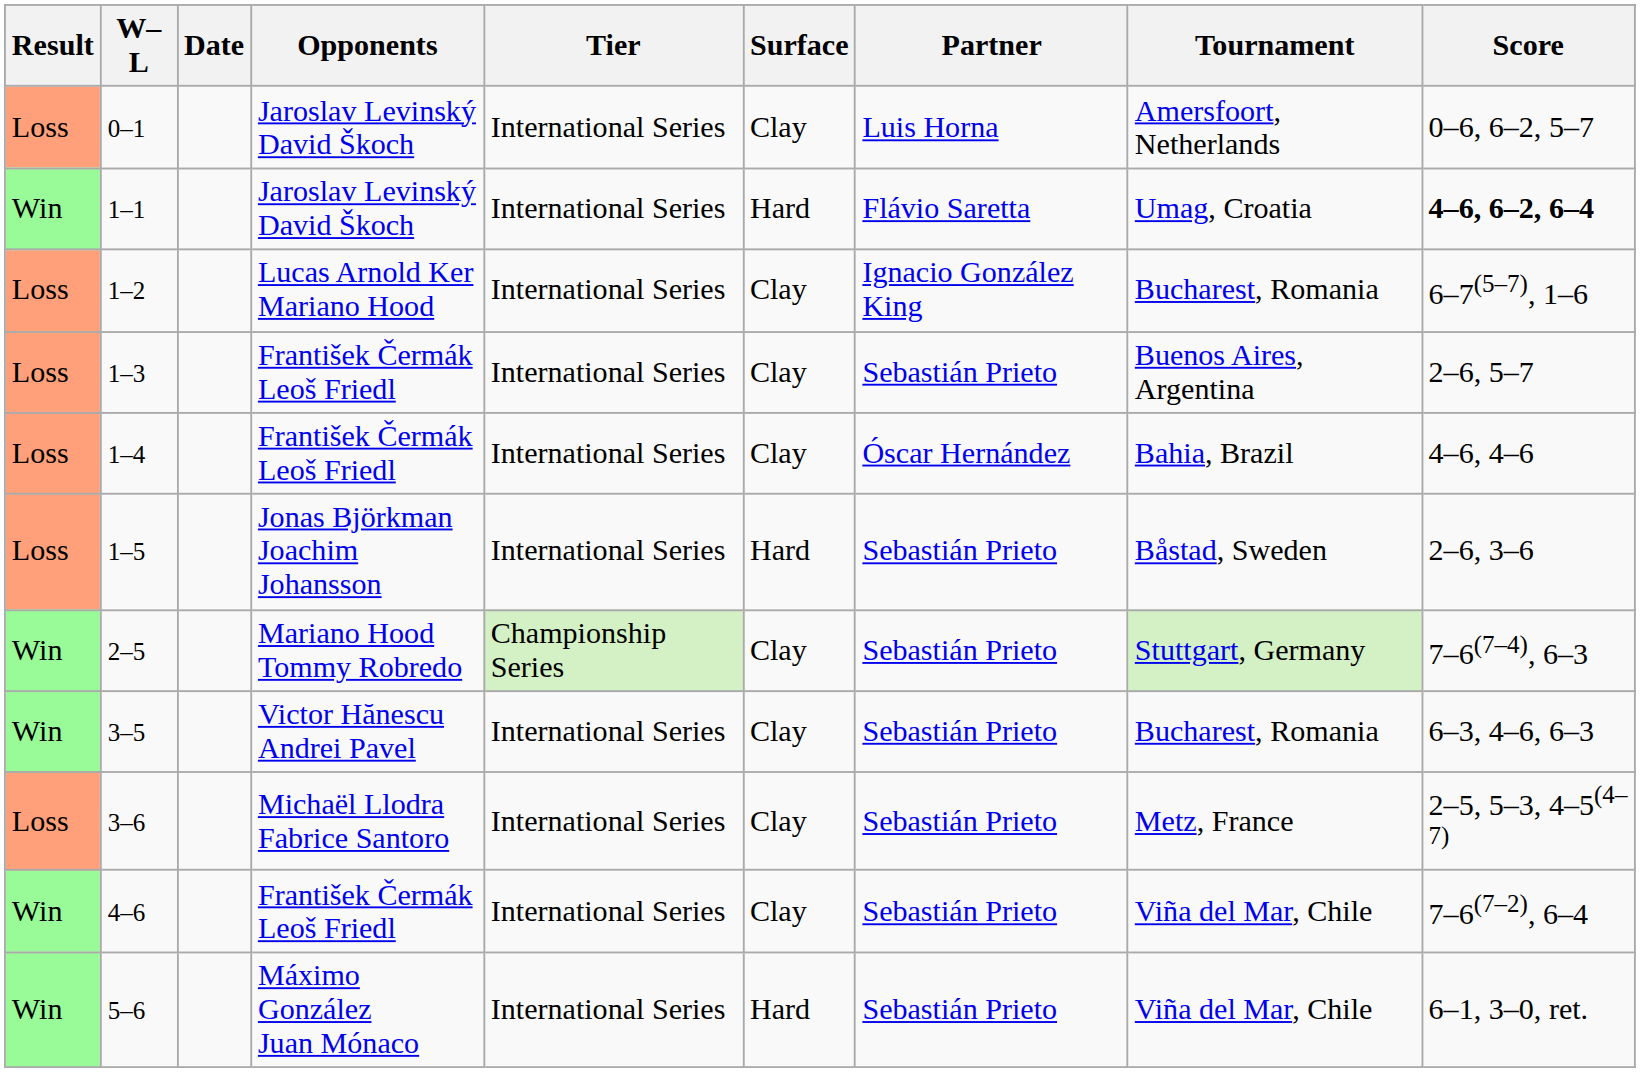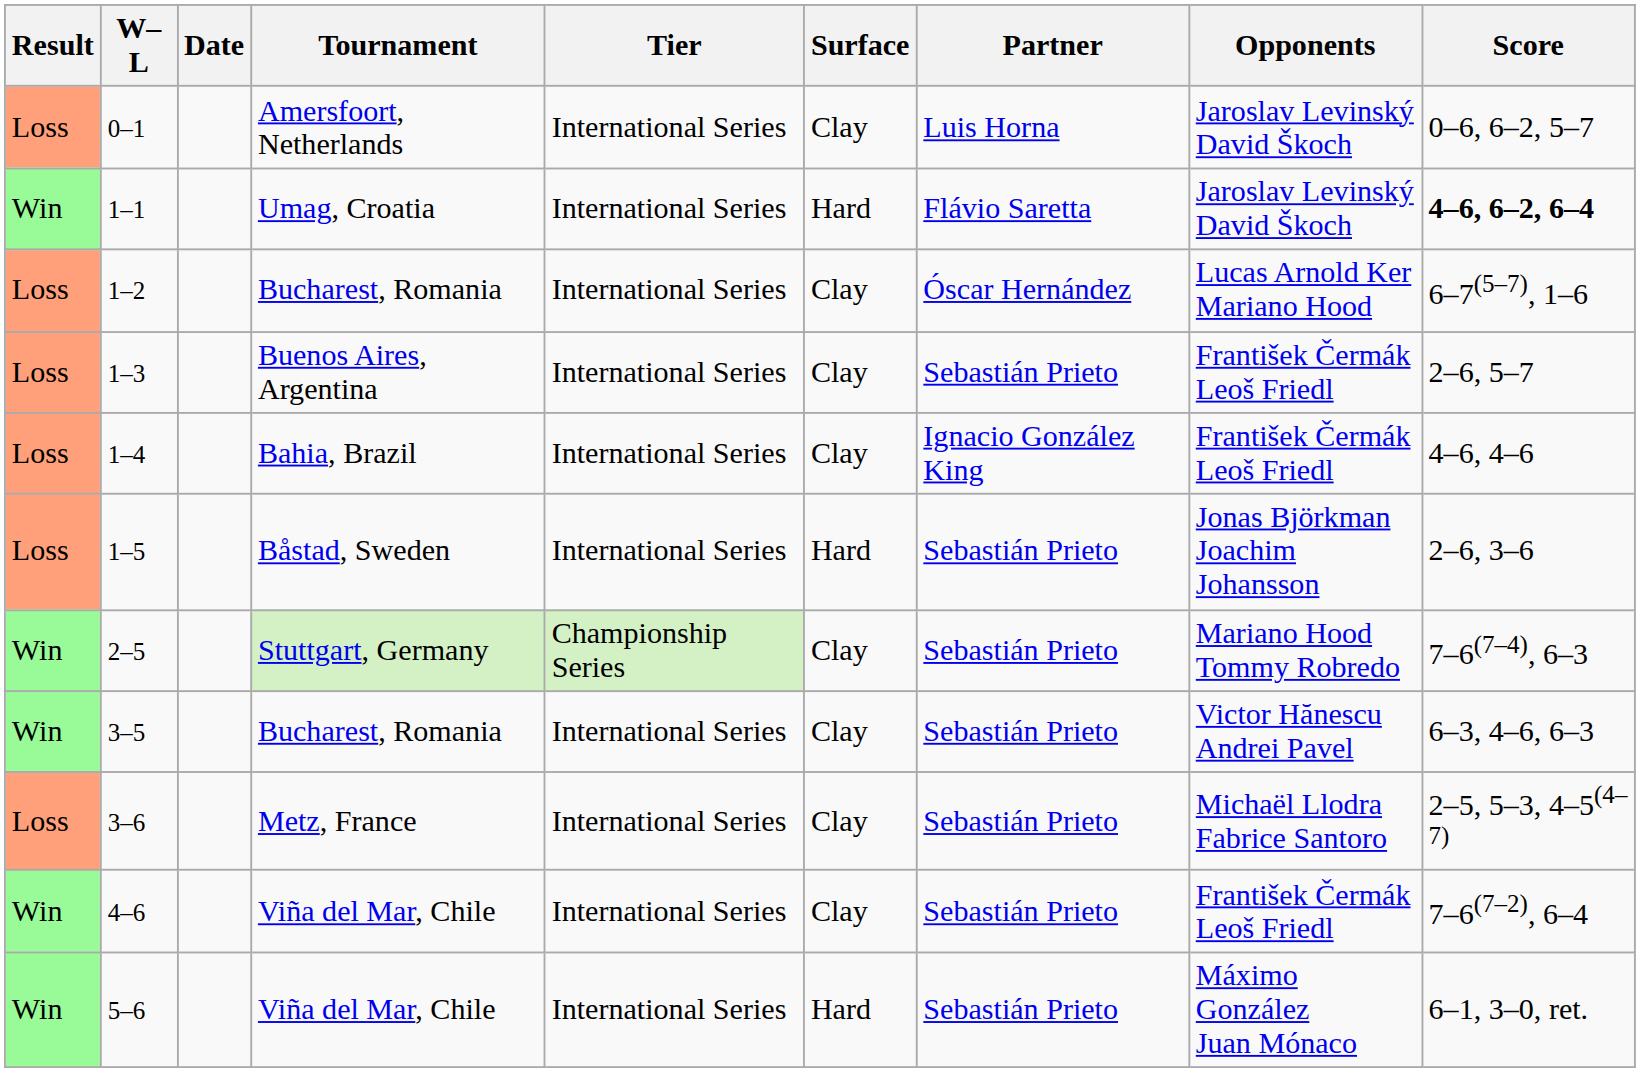columns swapped: Tournament <-> Opponents
1–2 | Partner: Ignacio González King -> Óscar Hernández
1–4 | Partner: Óscar Hernández -> Ignacio González King
